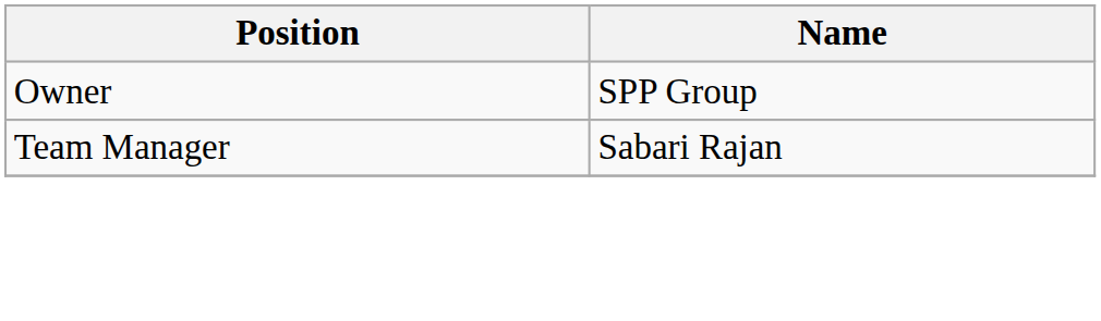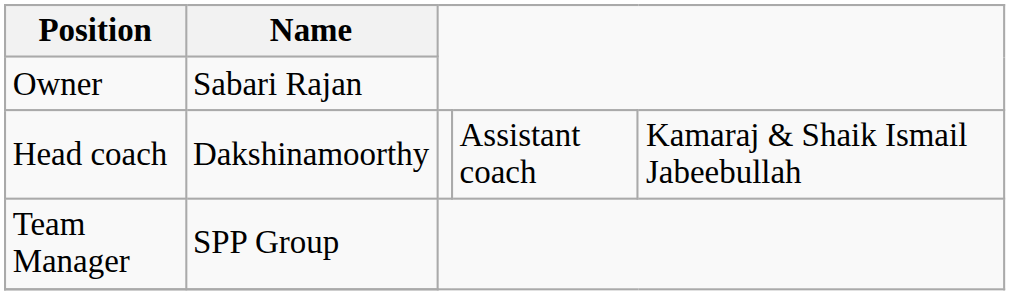Owner | Name: SPP Group -> Sabari Rajan
+ row: Head coach | Dakshinamoorthy | Assistant coach | Kamaraj & Shaik Ismail Jabeebullah
Team Manager | Name: Sabari Rajan -> SPP Group
